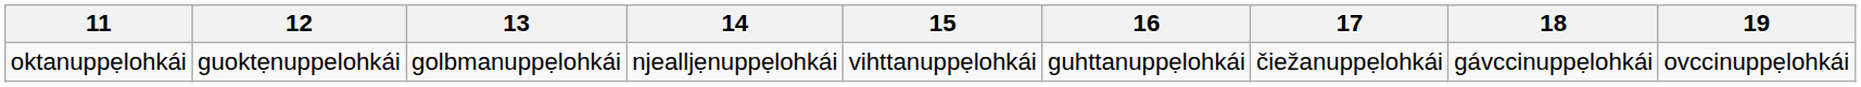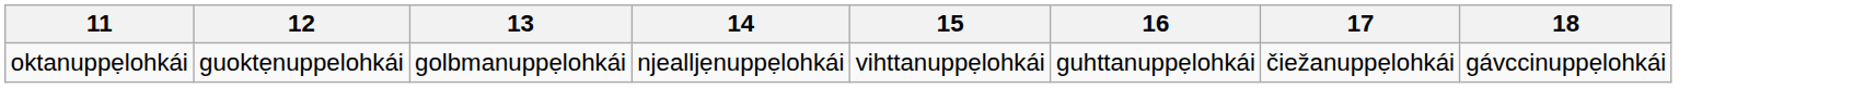- column: 19 | ovccinuppẹlohkái
